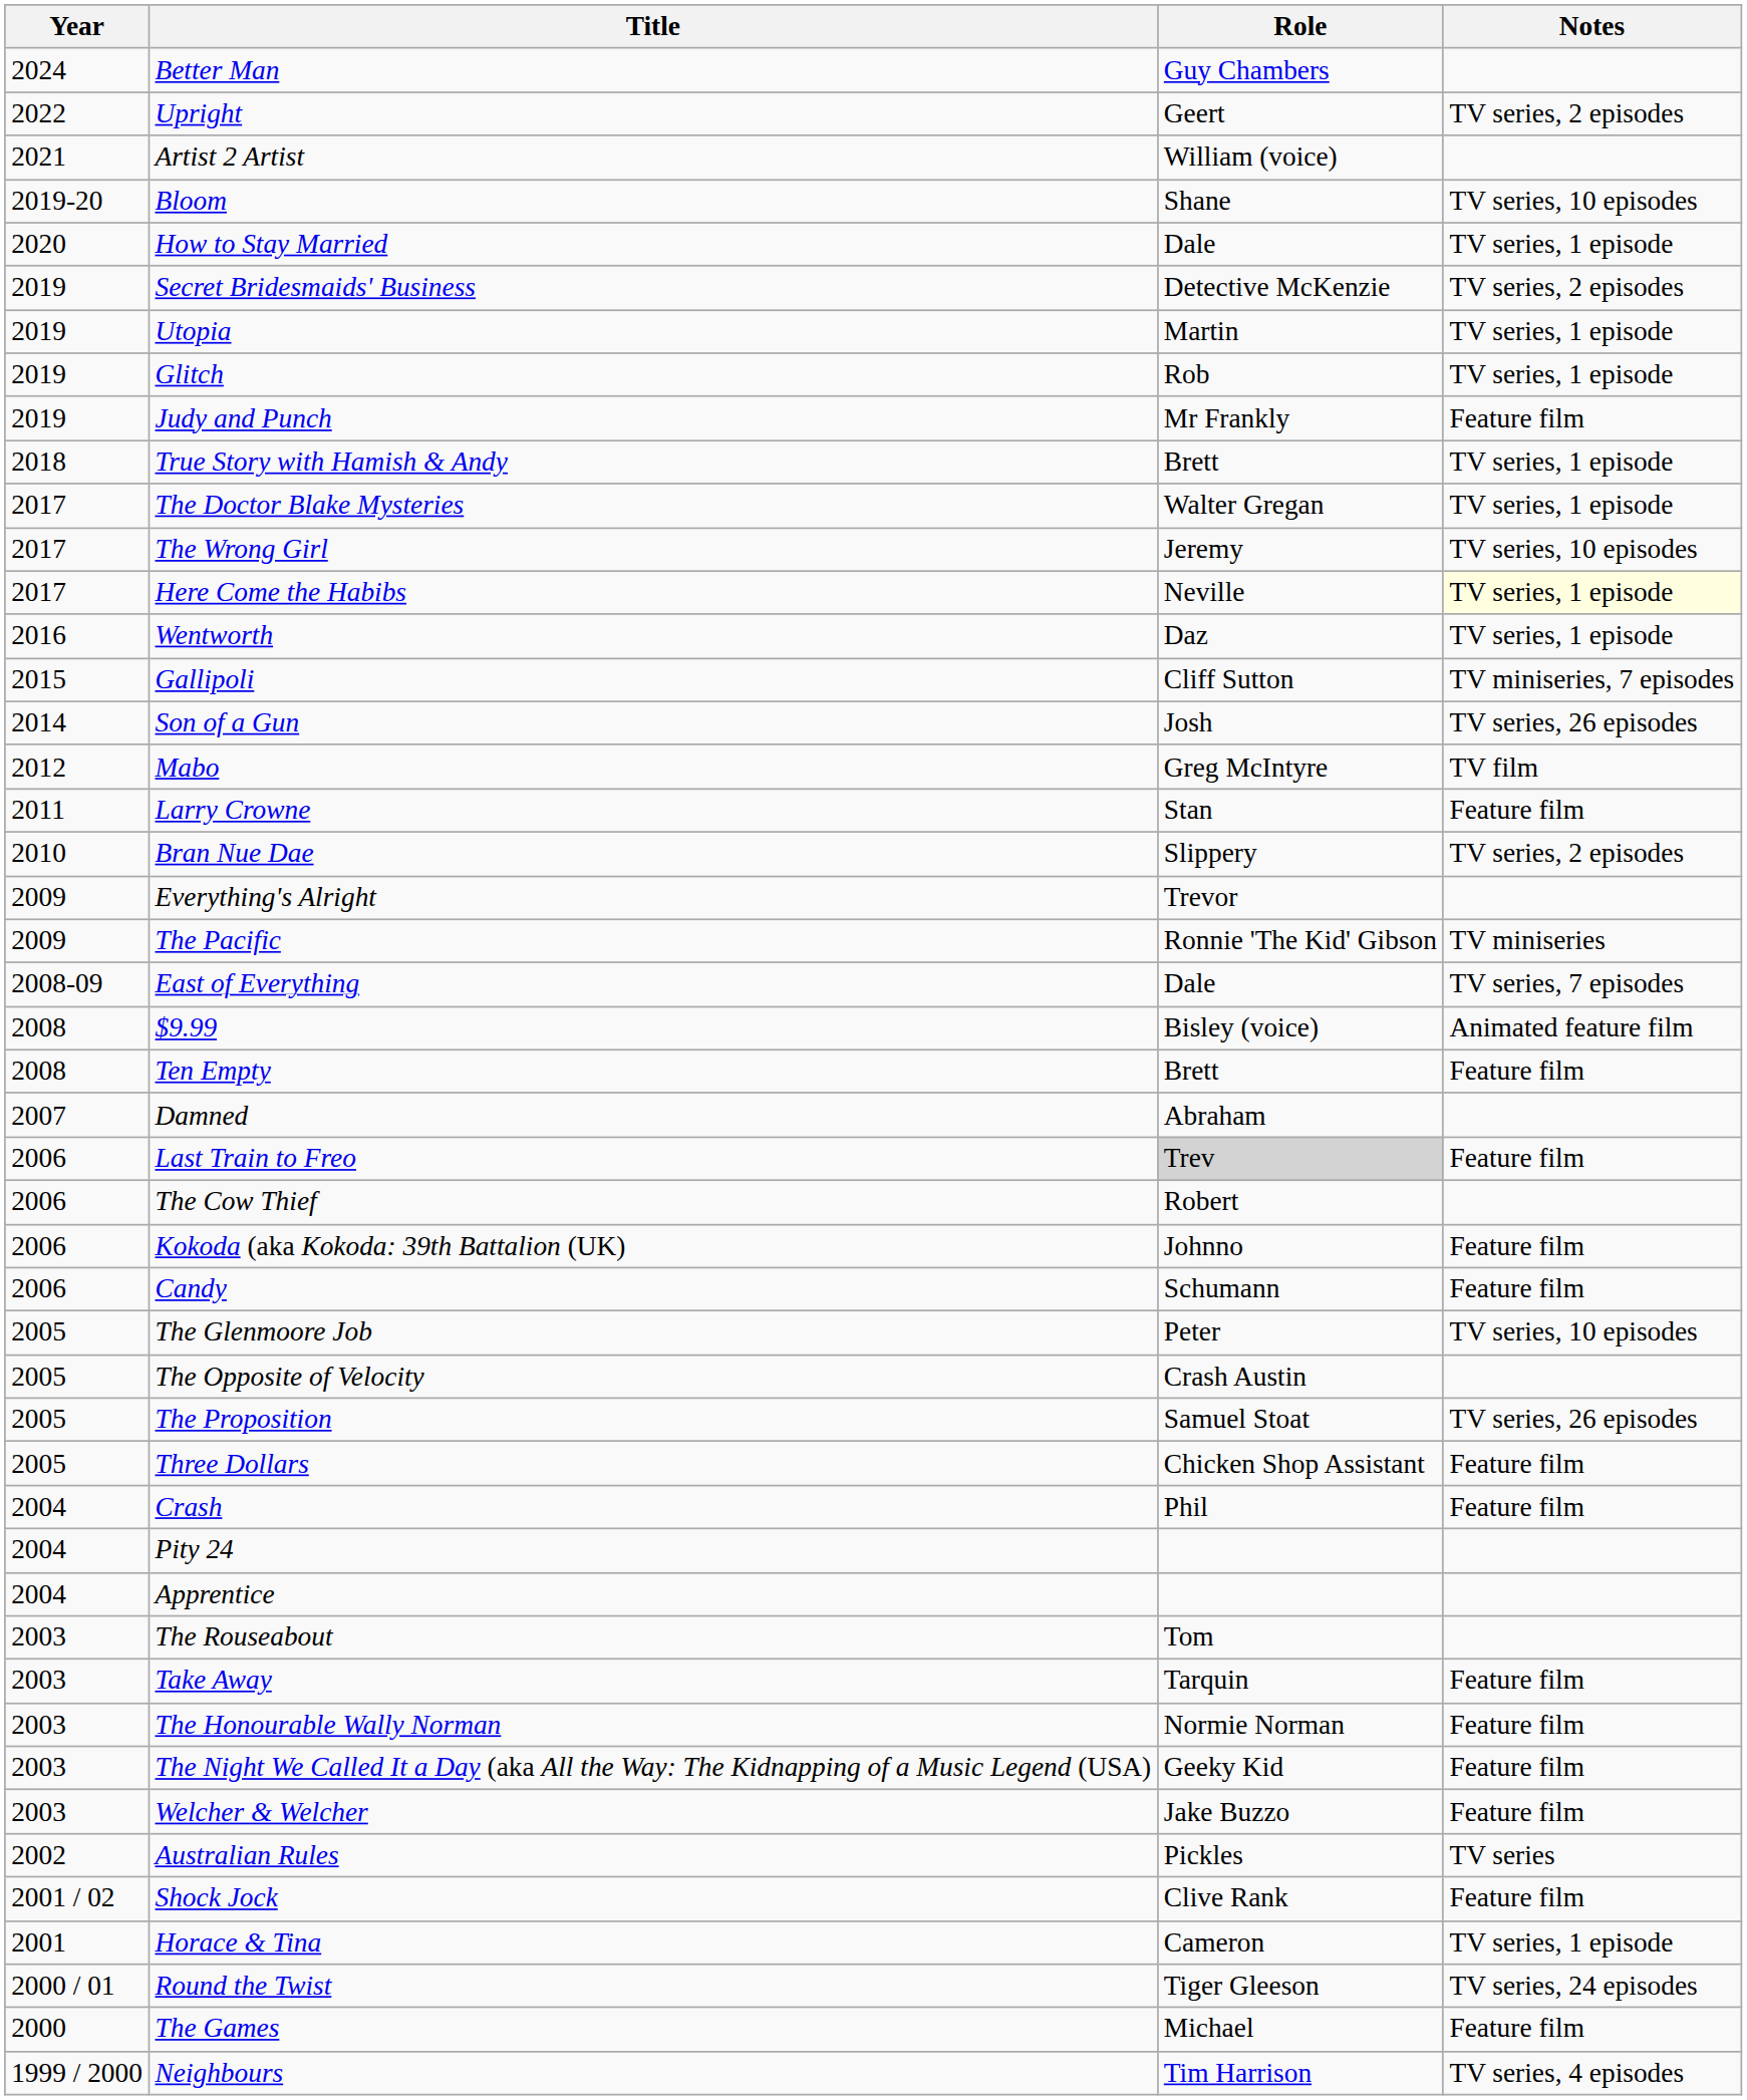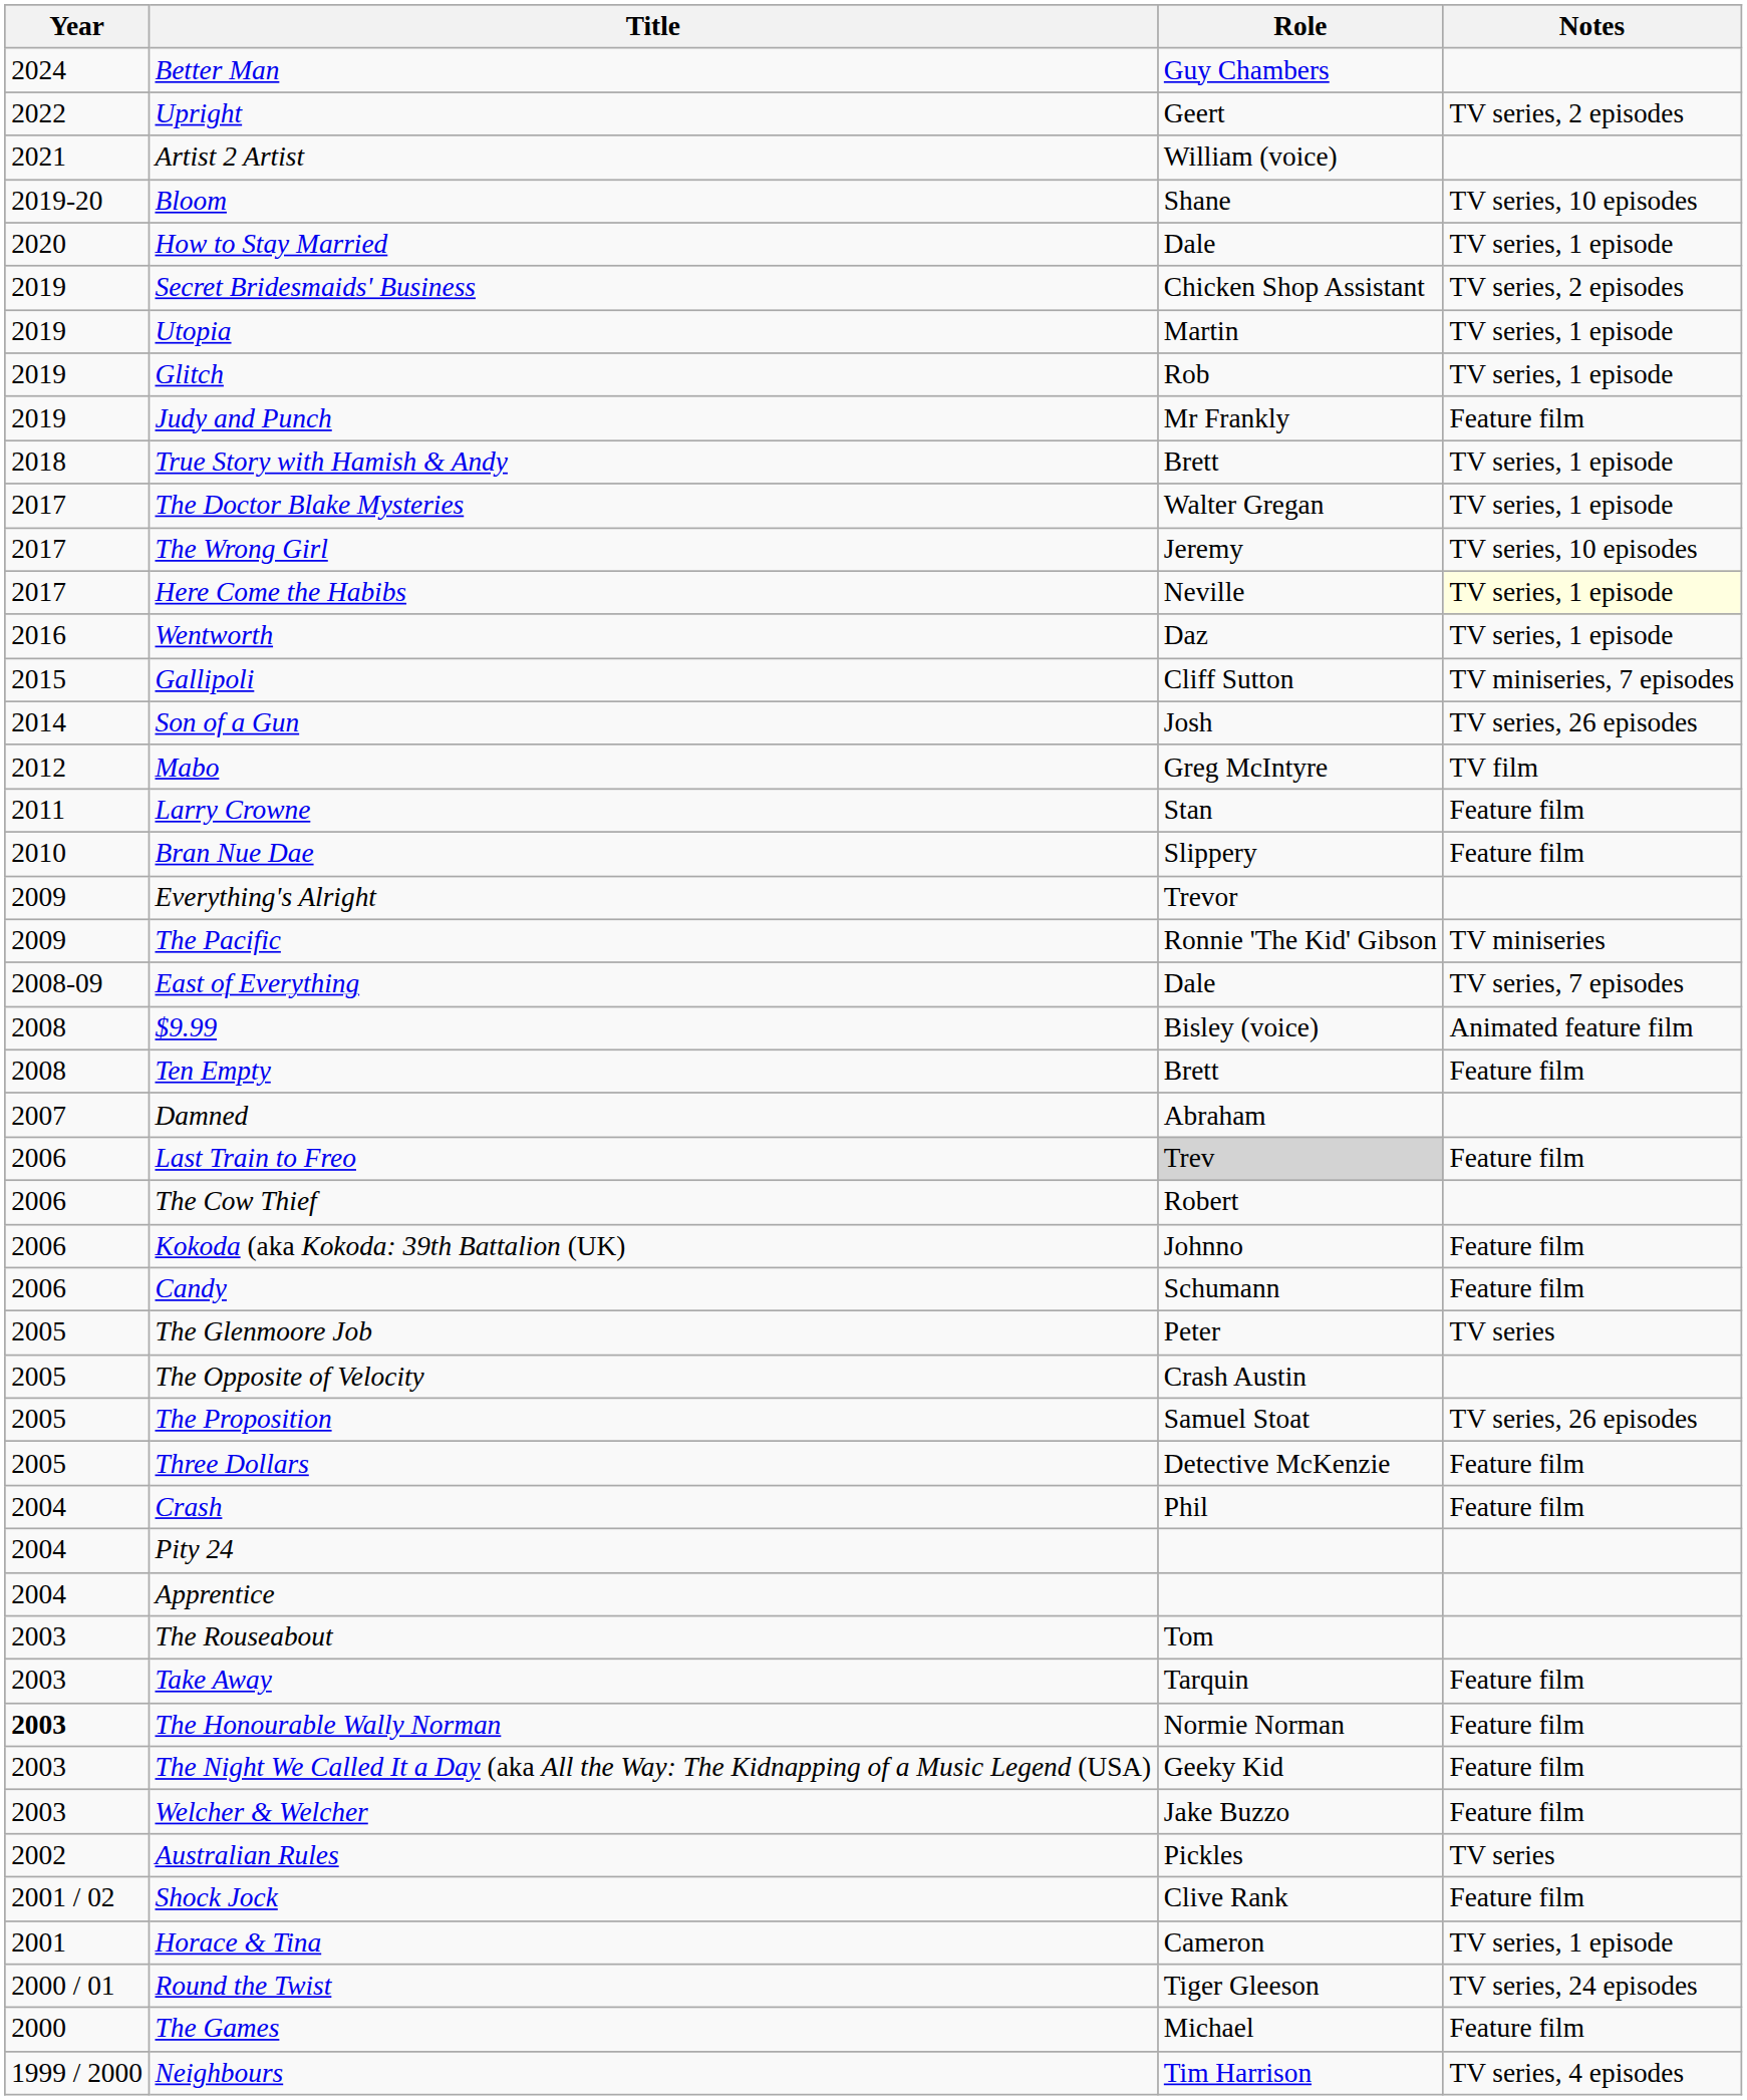Secret Bridesmaids' Business | Role: Detective McKenzie -> Chicken Shop Assistant
Bran Nue Dae | Notes: TV series, 2 episodes -> Feature film
The Glenmoore Job | Notes: TV series, 10 episodes -> TV series
Three Dollars | Role: Chicken Shop Assistant -> Detective McKenzie
The Honourable Wally Norman | Year: normal -> bold
